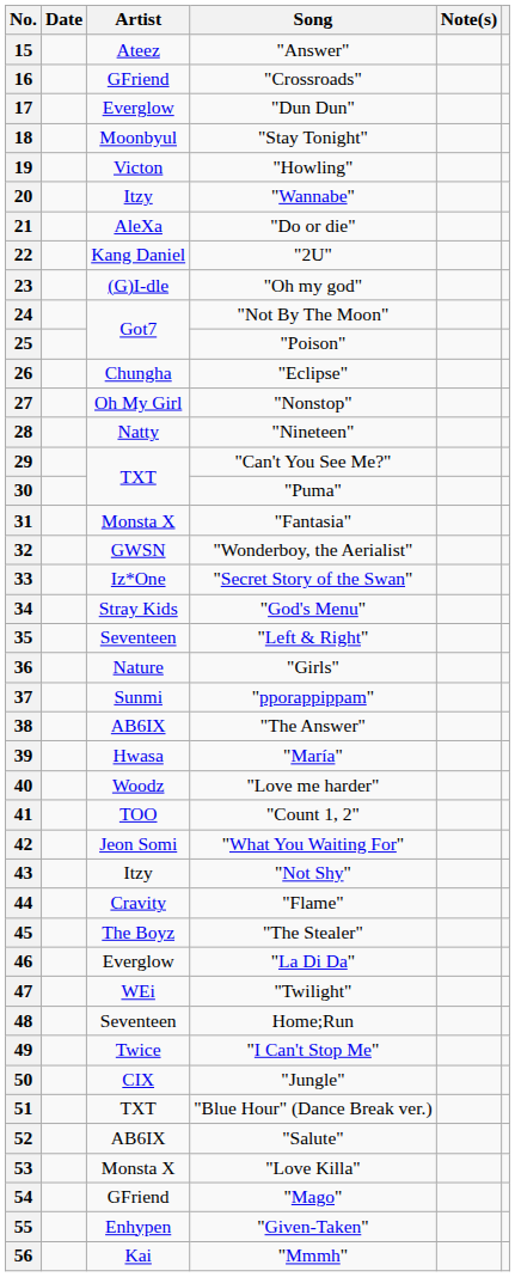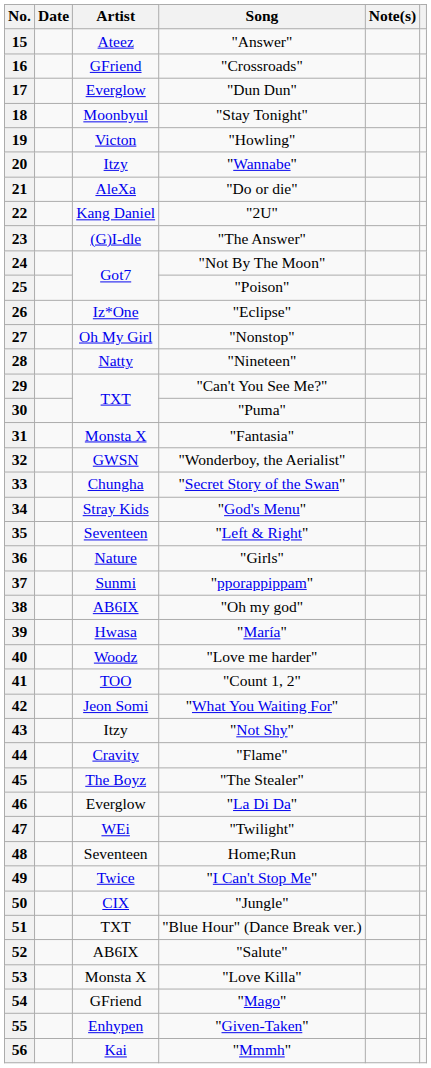23 | Song: "Oh my god" -> "The Answer"
26 | Artist: Chungha -> Iz*One
33 | Artist: Iz*One -> Chungha
38 | Song: "The Answer" -> "Oh my god"
